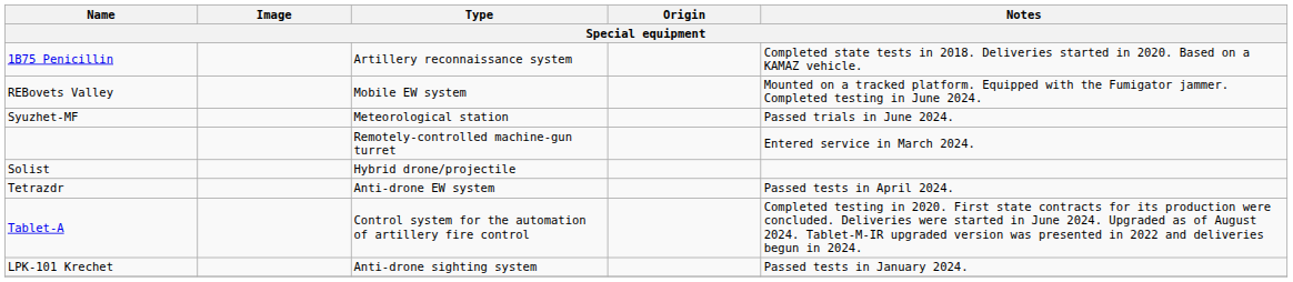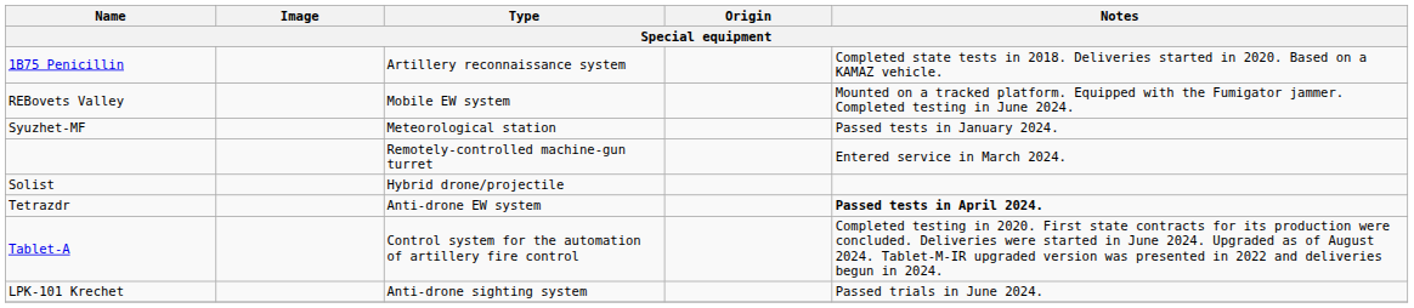Syuzhet-MF | Notes: Passed trials in June 2024. -> Passed tests in January 2024.
Tetrazdr | Notes: normal -> bold
LPK-101 Krechet | Notes: Passed tests in January 2024. -> Passed trials in June 2024.
